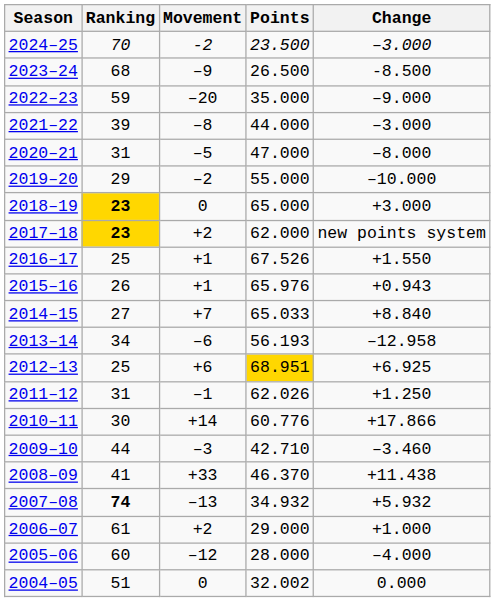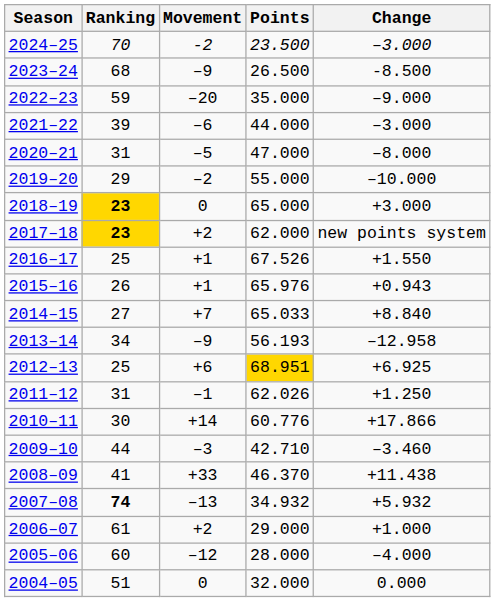2021–22 | Movement: –8 -> –6
2013–14 | Movement: –6 -> –9
2004–05 | Points: 32.002 -> 32.000
